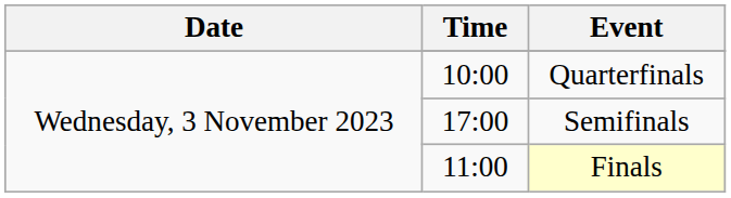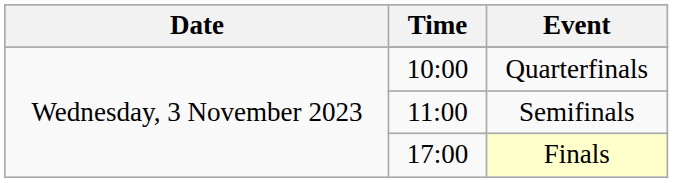Semifinals | Time: 17:00 -> 11:00
Finals | Time: 11:00 -> 17:00
